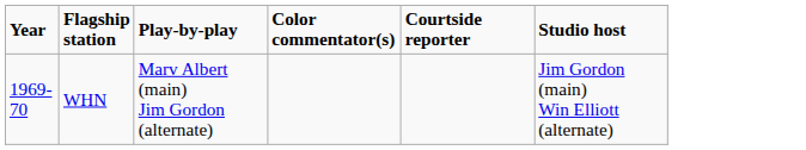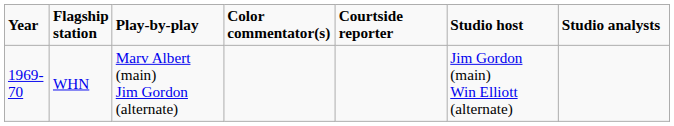+ column: Studio analysts
